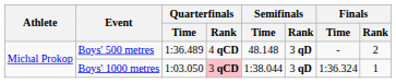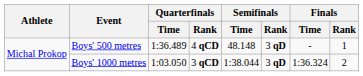Boys' 500 metres | Finals / Rank: 2 -> 1
Boys' 1000 metres | Quarterfinals / Rank: pink background -> no background
Boys' 1000 metres | Finals / Rank: 1 -> 2
